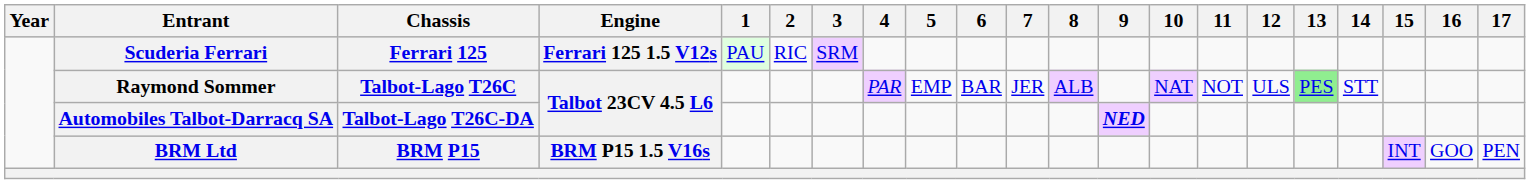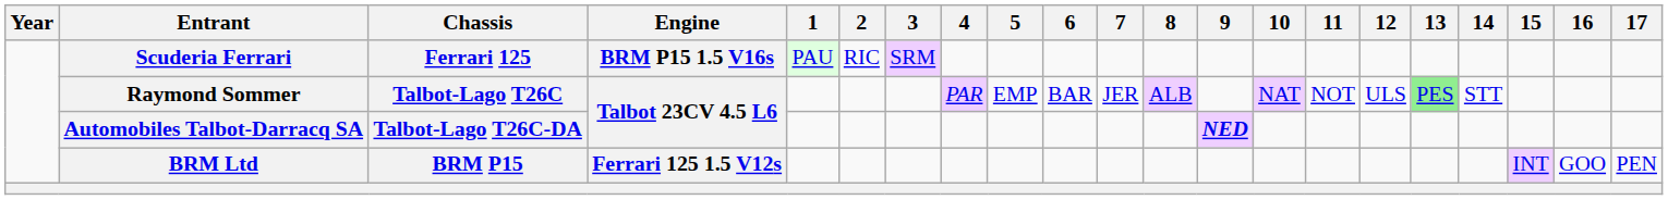Scuderia Ferrari | Engine: Ferrari 125 1.5 V12s -> BRM P15 1.5 V16s
BRM Ltd | Engine: BRM P15 1.5 V16s -> Ferrari 125 1.5 V12s
